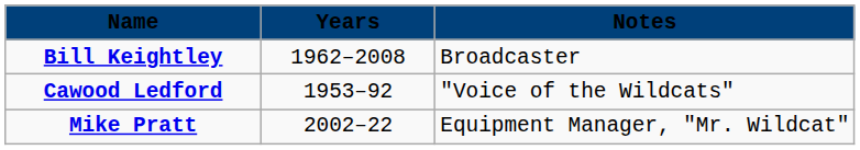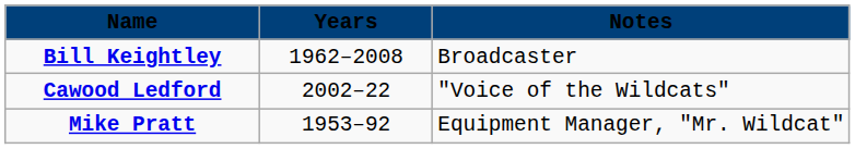Cawood Ledford | Years: 1953–92 -> 2002–22
Mike Pratt | Years: 2002–22 -> 1953–92
